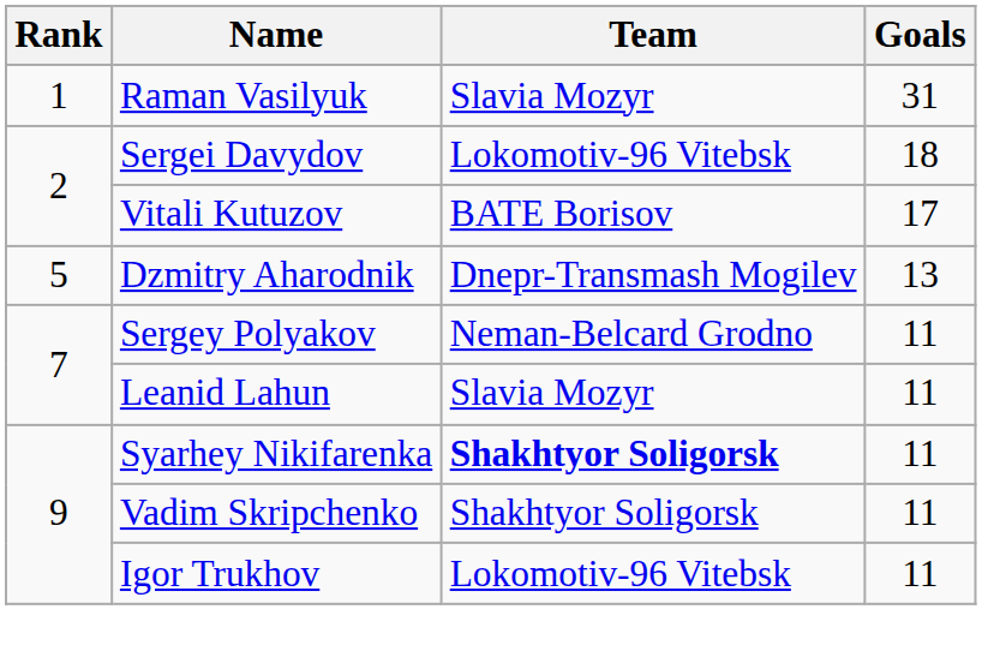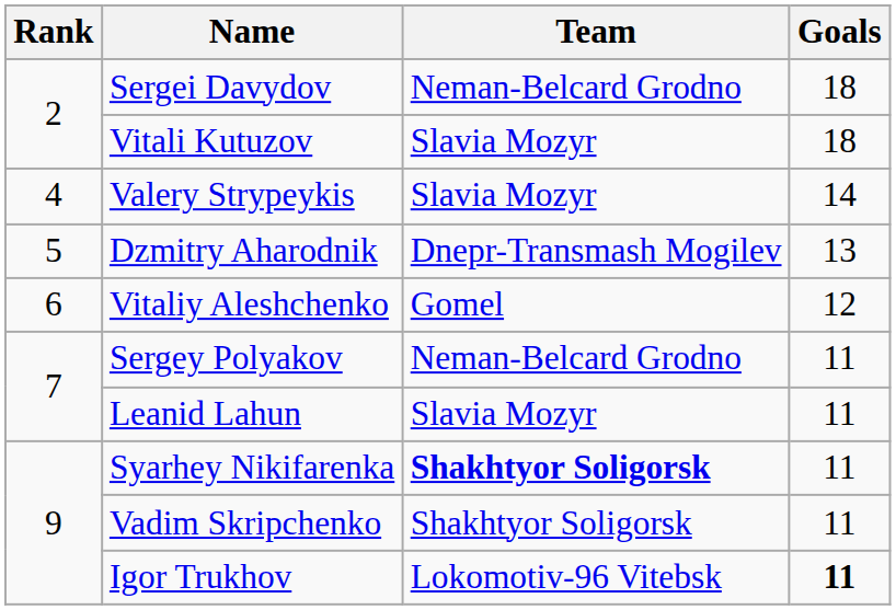- row: 1 | Raman Vasilyuk | Slavia Mozyr | 31
Sergei Davydov | Team: Lokomotiv-96 Vitebsk -> Neman-Belcard Grodno
Vitali Kutuzov | Team: BATE Borisov -> Slavia Mozyr
Vitali Kutuzov | Goals: 17 -> 18
+ row: 4 | Valery Strypeykis | Slavia Mozyr | 14
+ row: 6 | Vitaliy Aleshchenko | Gomel | 12
Igor Trukhov | Goals: normal -> bold
